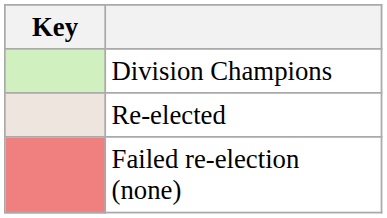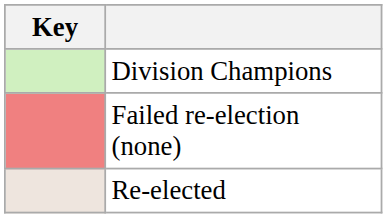rows swapped: Re-elected <-> Failed re-election (none)
